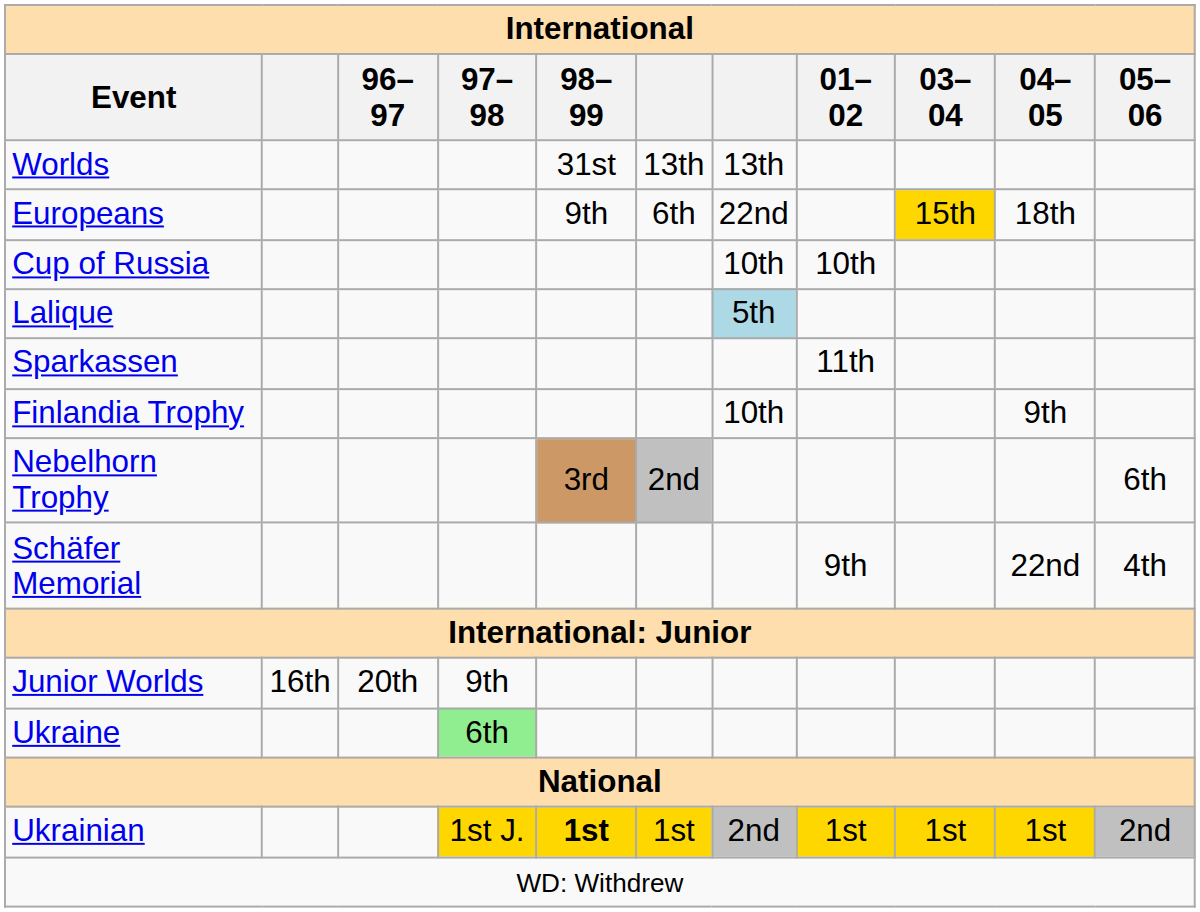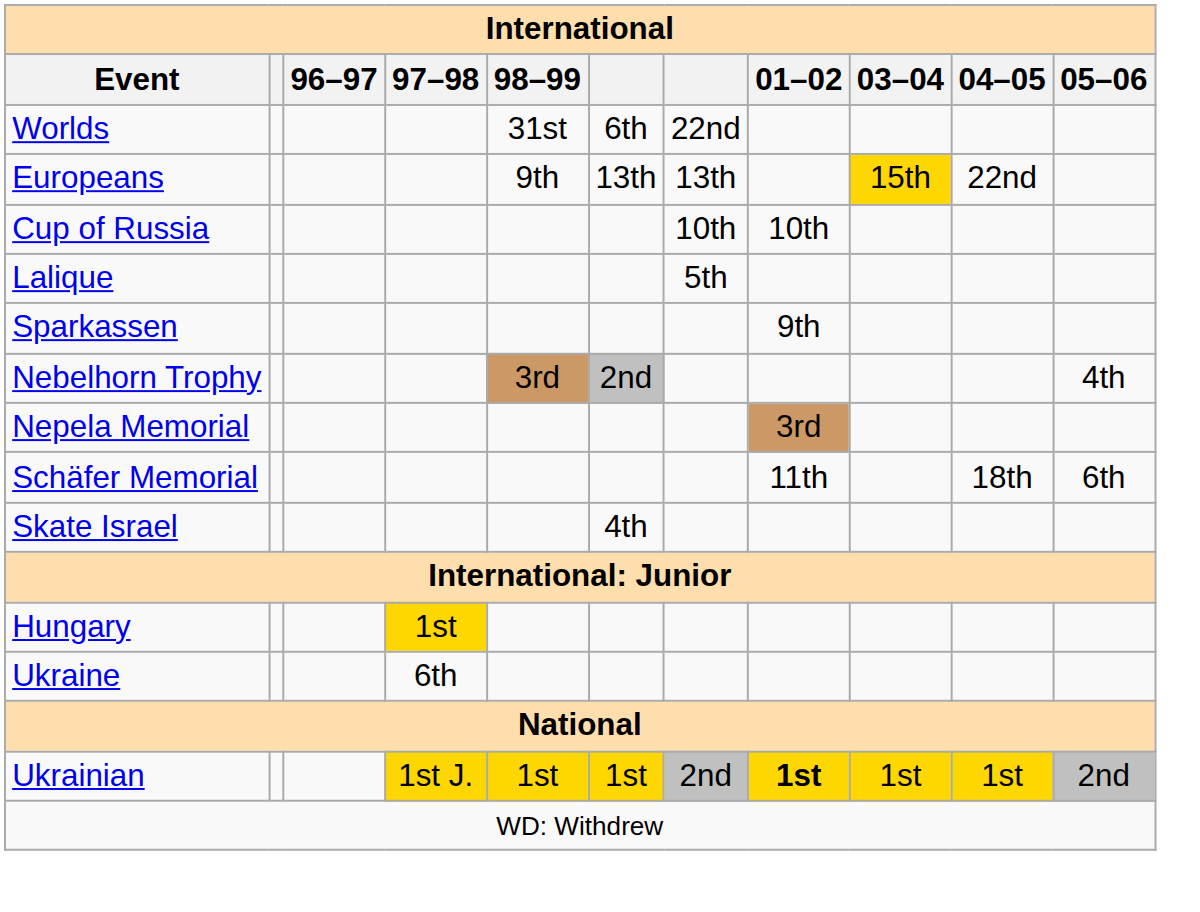Worlds | column 6: 13th -> 6th
Worlds | column 7: 13th -> 22nd
Europeans | column 6: 6th -> 13th
Europeans | column 7: 22nd -> 13th
Europeans | 04–05: 18th -> 22nd
Lalique | column 7: lightblue background -> no background
Sparkassen | 01–02: 11th -> 9th
- row: Finlandia Trophy | 10th | 9th
Nebelhorn Trophy | 05–06: 6th -> 4th
+ row: Nepela Memorial | 3rd
Schäfer Memorial | 01–02: 9th -> 11th
Schäfer Memorial | 04–05: 22nd -> 18th
Schäfer Memorial | 05–06: 4th -> 6th
+ row: Skate Israel | 4th
- row: Junior Worlds | 16th | 20th | 9th
+ row: Hungary | 1st
Ukraine | 97–98: lightgreen background -> no background
Ukrainian | 98–99: bold -> normal
Ukrainian | 01–02: normal -> bold
